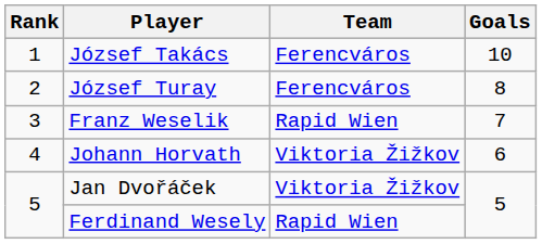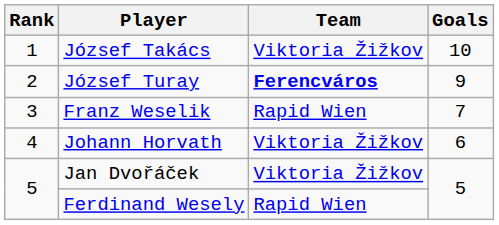József Takács | Team: Ferencváros -> Viktoria Žižkov
József Turay | Team: normal -> bold
József Turay | Goals: 8 -> 9
